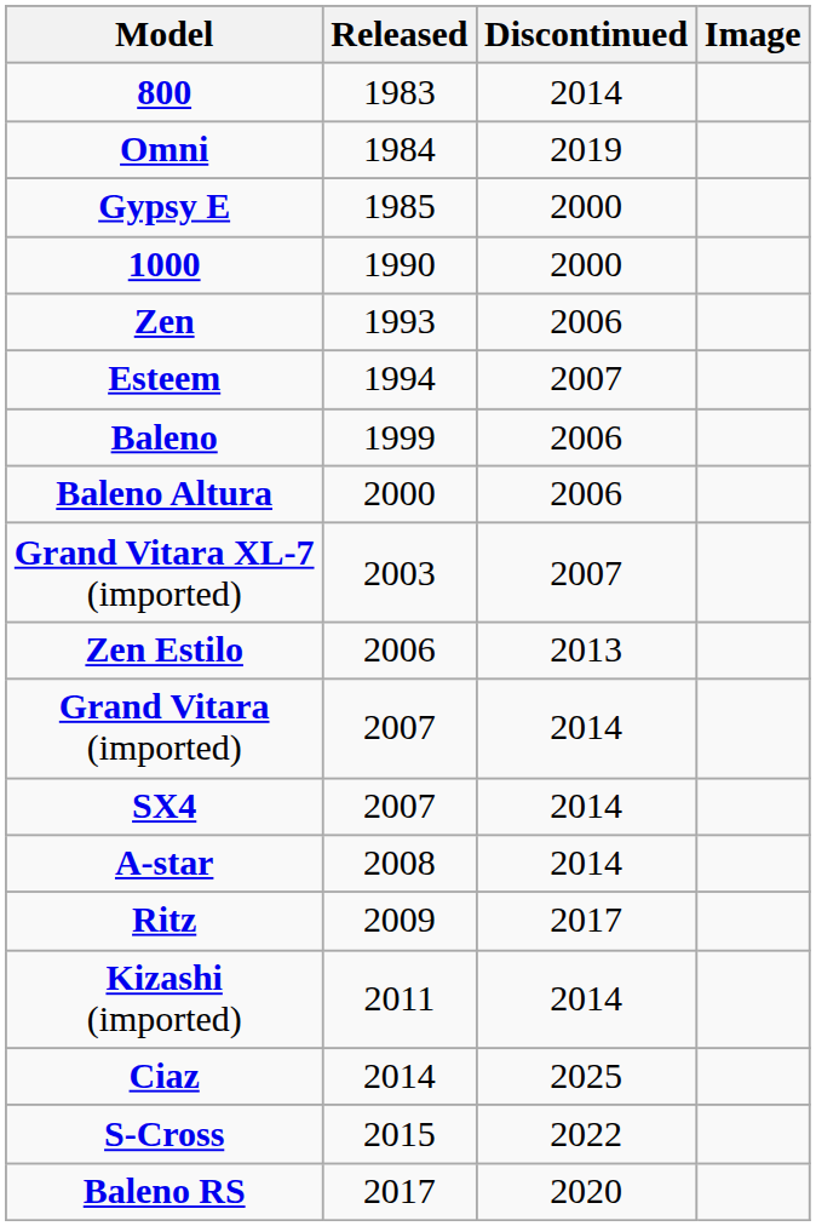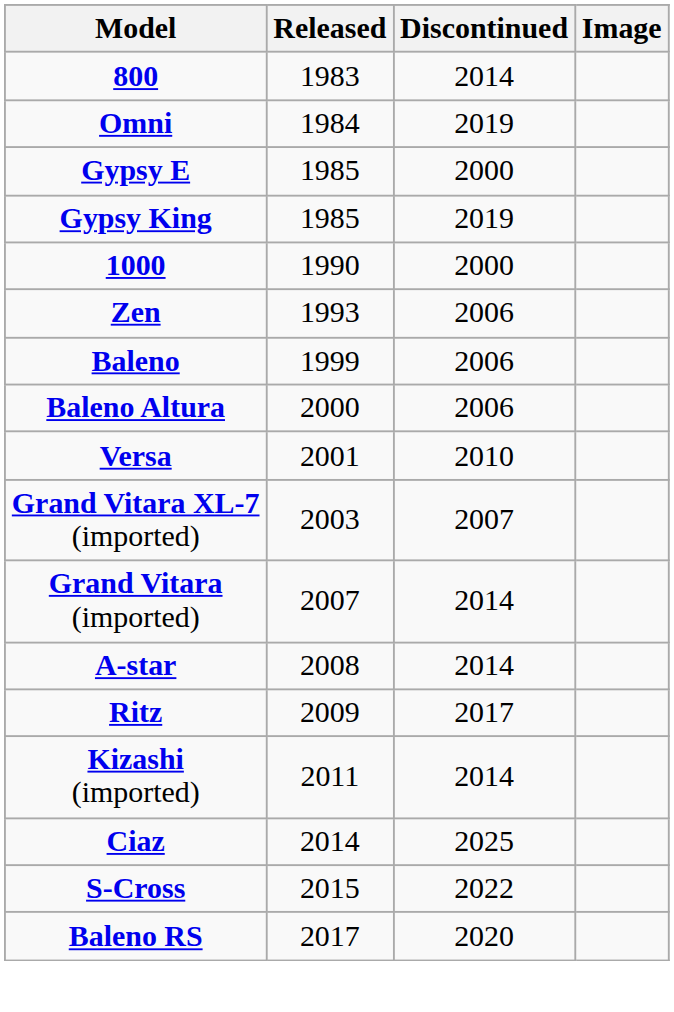+ row: Gypsy King | 1985 | 2019
- row: Esteem | 1994 | 2007
+ row: Versa | 2001 | 2010
- row: Zen Estilo | 2006 | 2013
- row: SX4 | 2007 | 2014
